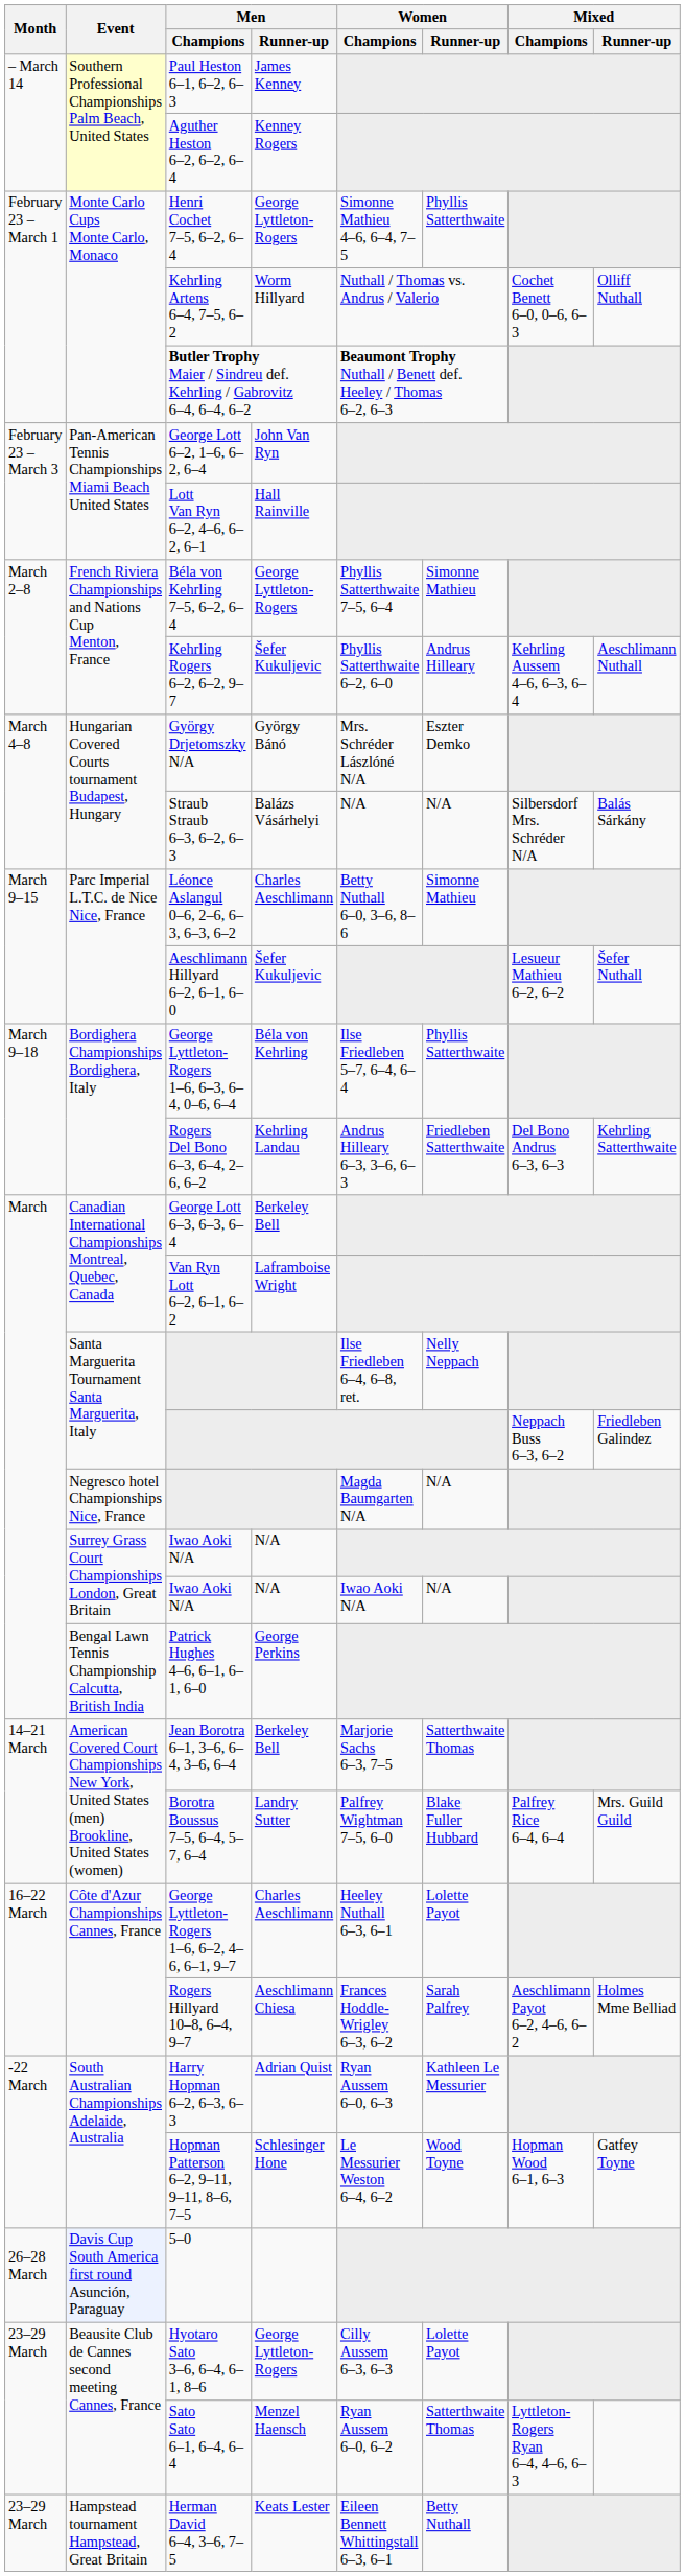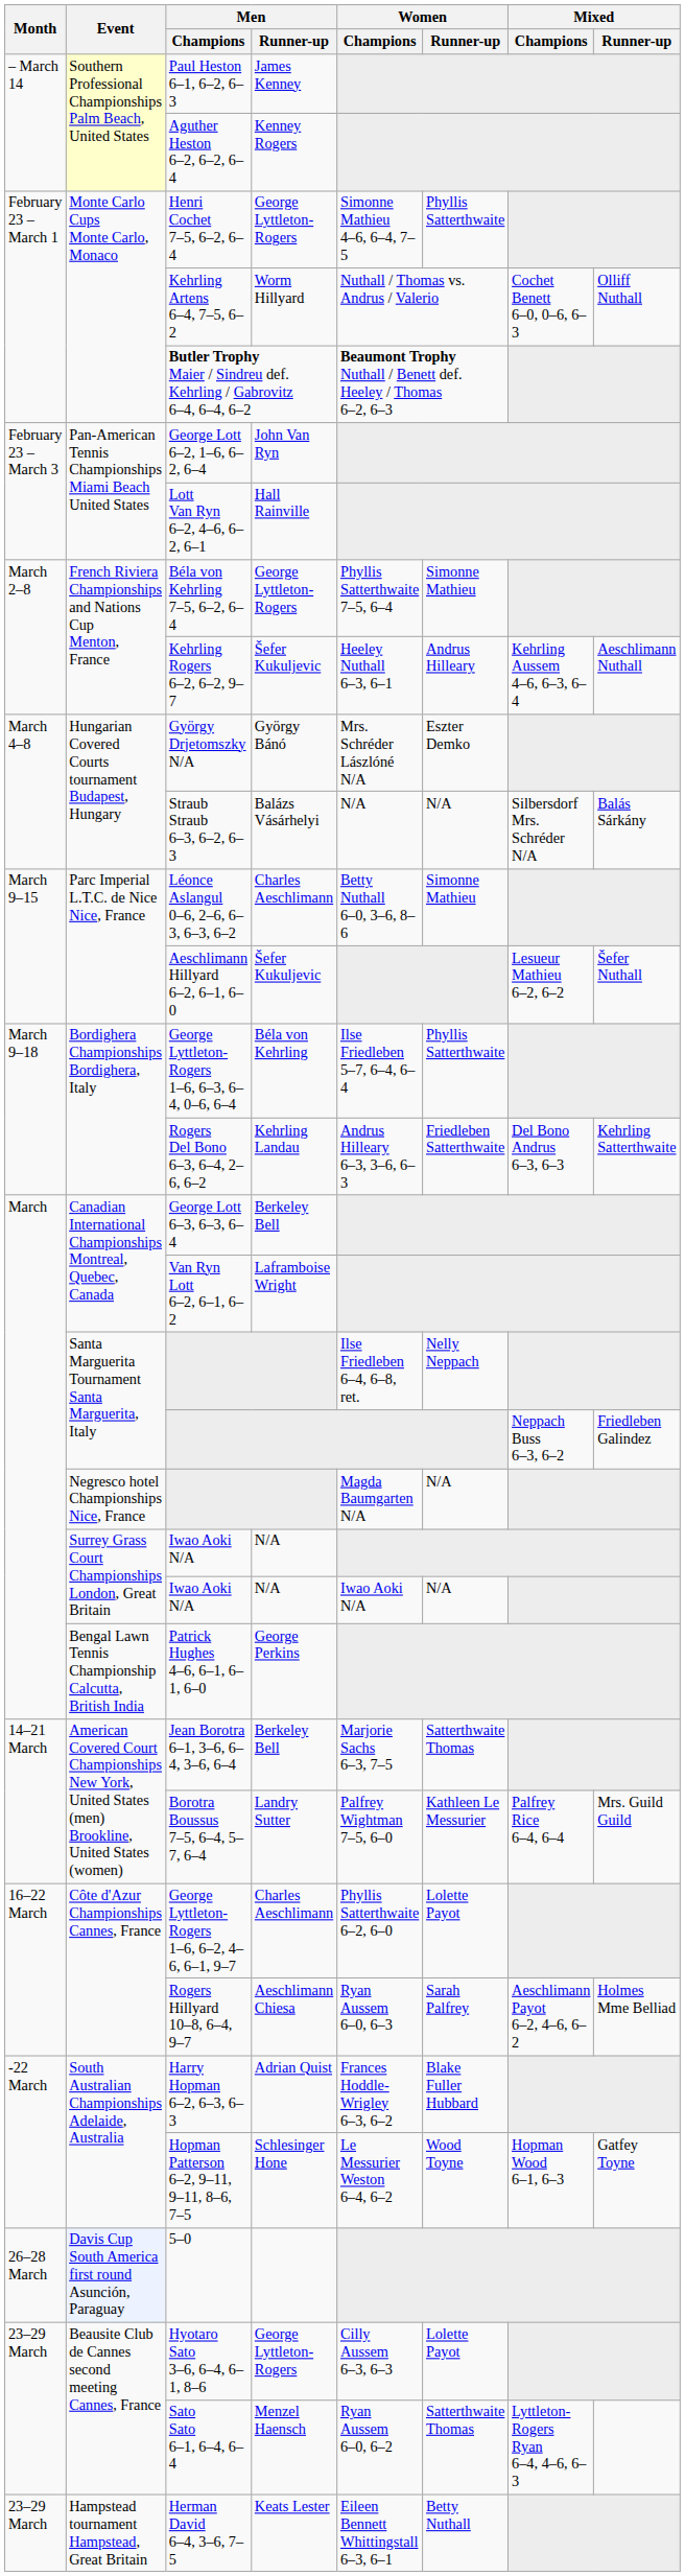Kehrling Rogers 6–2, 6–2, 9–7 | Women / Champions: Phyllis Satterthwaite 6–2, 6–0 -> Heeley Nuthall 6–3, 6–1
Borotra Boussus 7–5, 6–4, 5–7, 6–4 | Women / Runner-up: Blake Fuller Hubbard -> Kathleen Le Messurier
George Lyttleton-Rogers 1–6, 6–2, 4–6, 6–1, 9–7 | Women / Champions: Heeley Nuthall 6–3, 6–1 -> Phyllis Satterthwaite 6–2, 6–0
Rogers Hillyard 10–8, 6–4, 9–7 | Women / Champions: Frances Hoddle-Wrigley 6–3, 6–2 -> Ryan Aussem 6–0, 6–3
Harry Hopman 6–2, 6–3, 6–3 | Women / Champions: Ryan Aussem 6–0, 6–3 -> Frances Hoddle-Wrigley 6–3, 6–2
Harry Hopman 6–2, 6–3, 6–3 | Women / Runner-up: Kathleen Le Messurier -> Blake Fuller Hubbard
